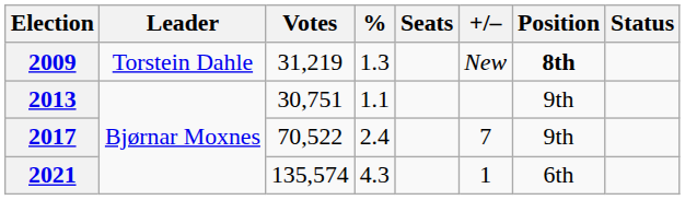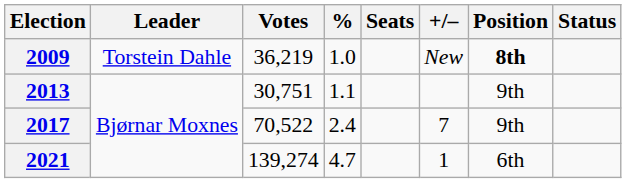2009 | Votes: 31,219 -> 36,219
2009 | %: 1.3 -> 1.0
2021 | Votes: 135,574 -> 139,274
2021 | %: 4.3 -> 4.7
